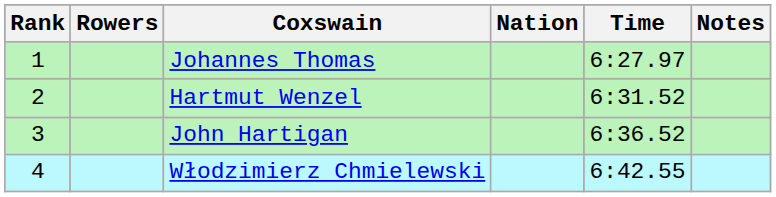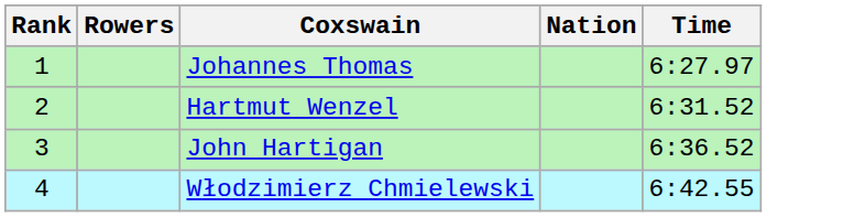- column: Notes
